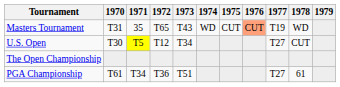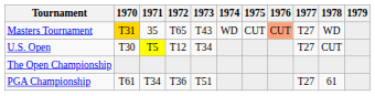Masters Tournament | 1970: no background -> gold background
Masters Tournament | 1977: T19 -> T27
